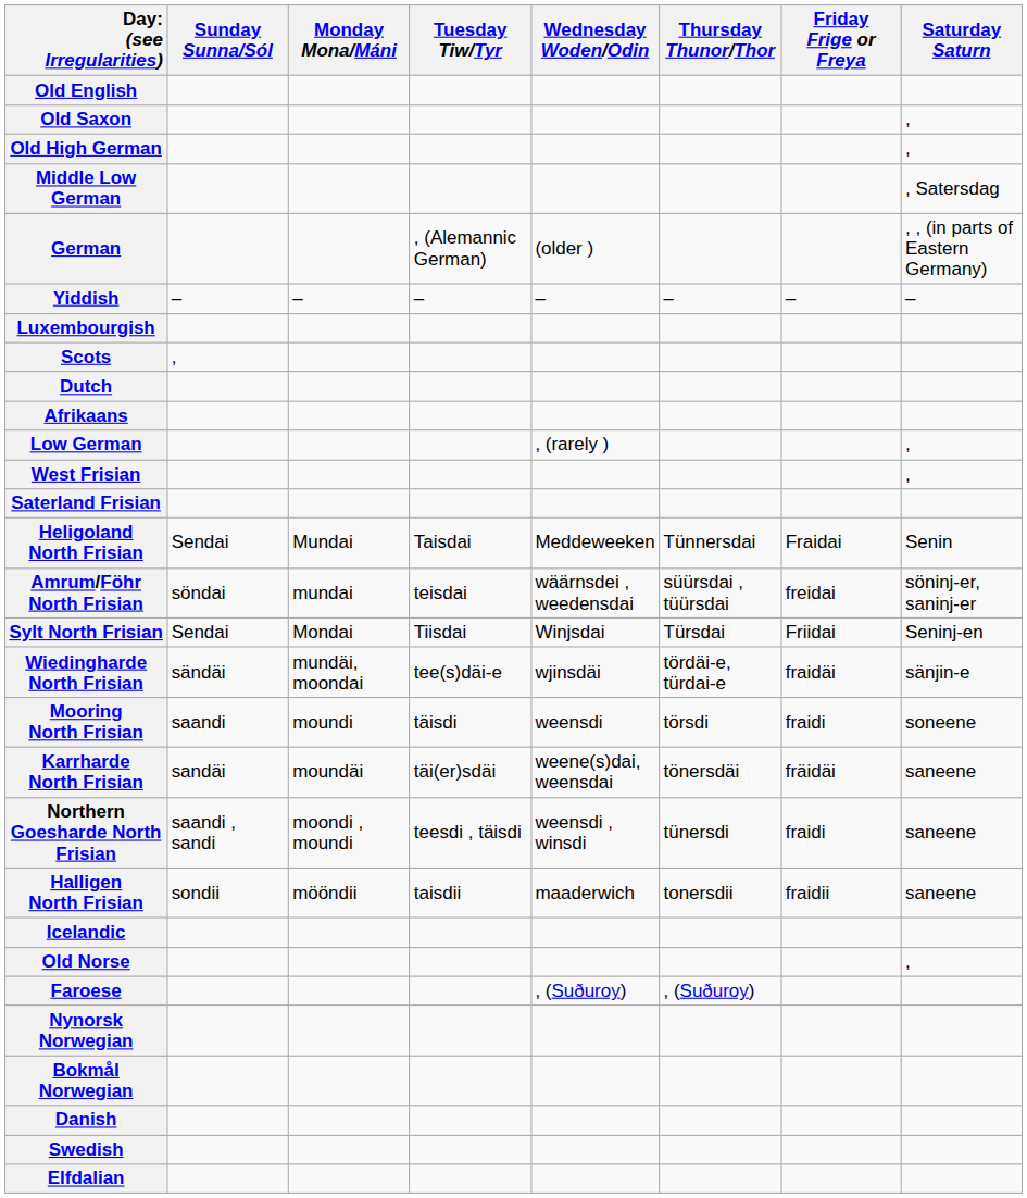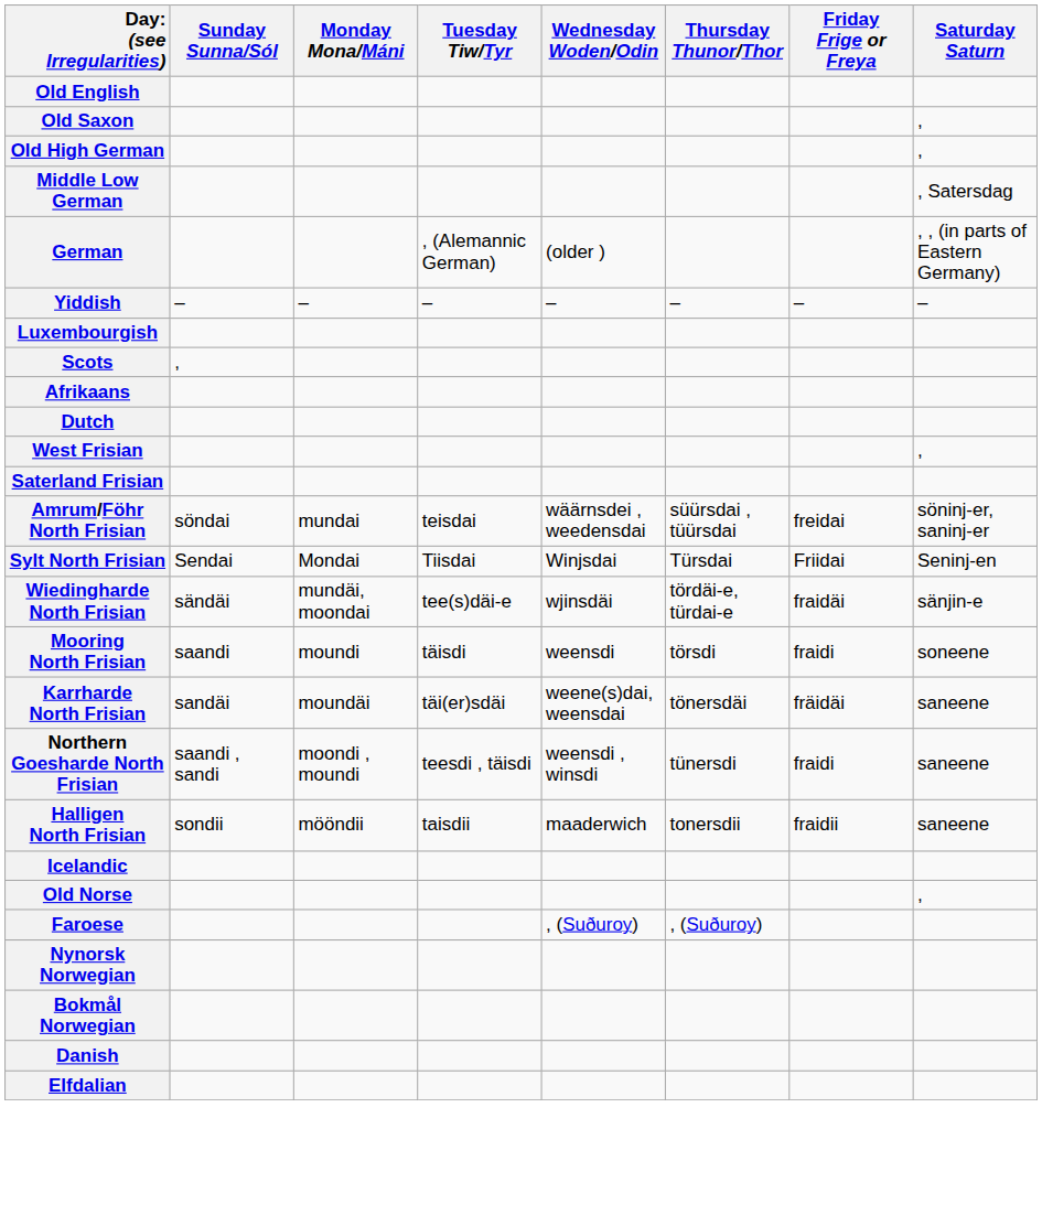rows swapped: Dutch <-> Afrikaans
- row: Low German | , (rarely ) | ,
- row: Heligoland North Frisian | Sendai | Mundai | Taisdai | Meddeweeken | Tünnersdai | Fraidai | Senin
- row: Swedish
